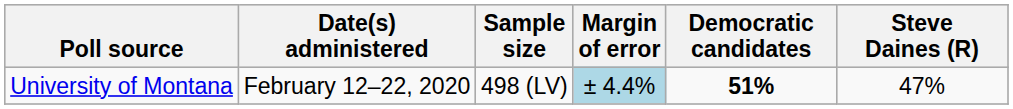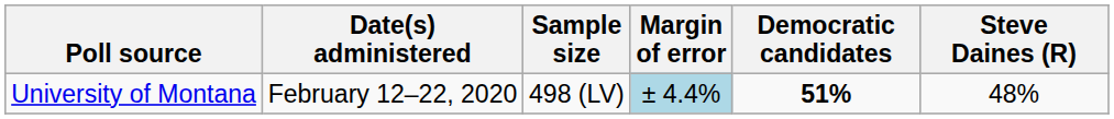University of Montana | Steve Daines (R): 47% -> 48%
